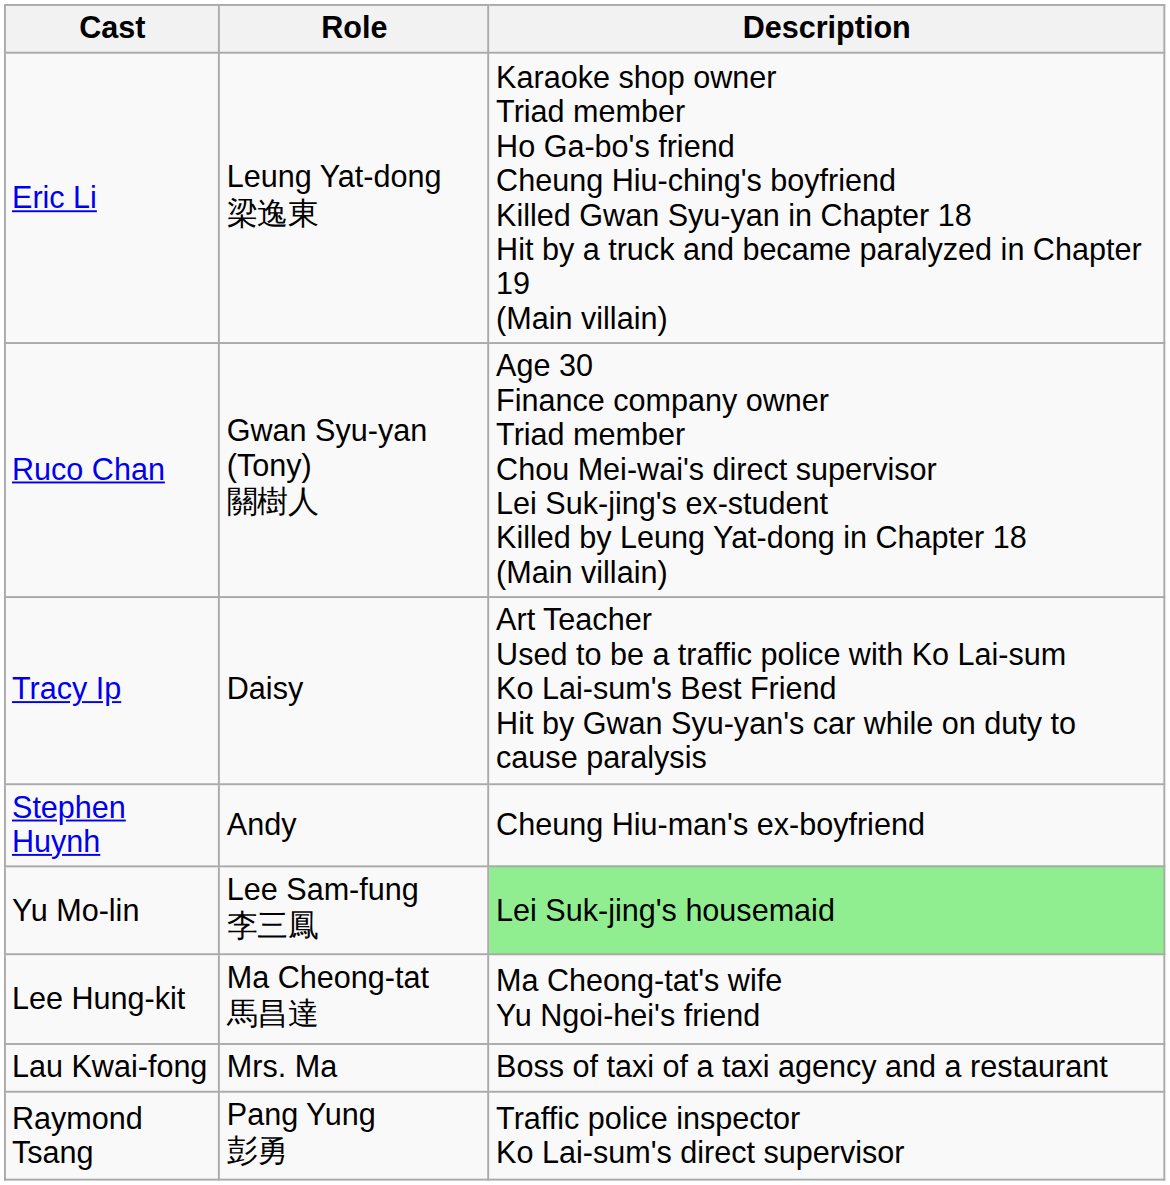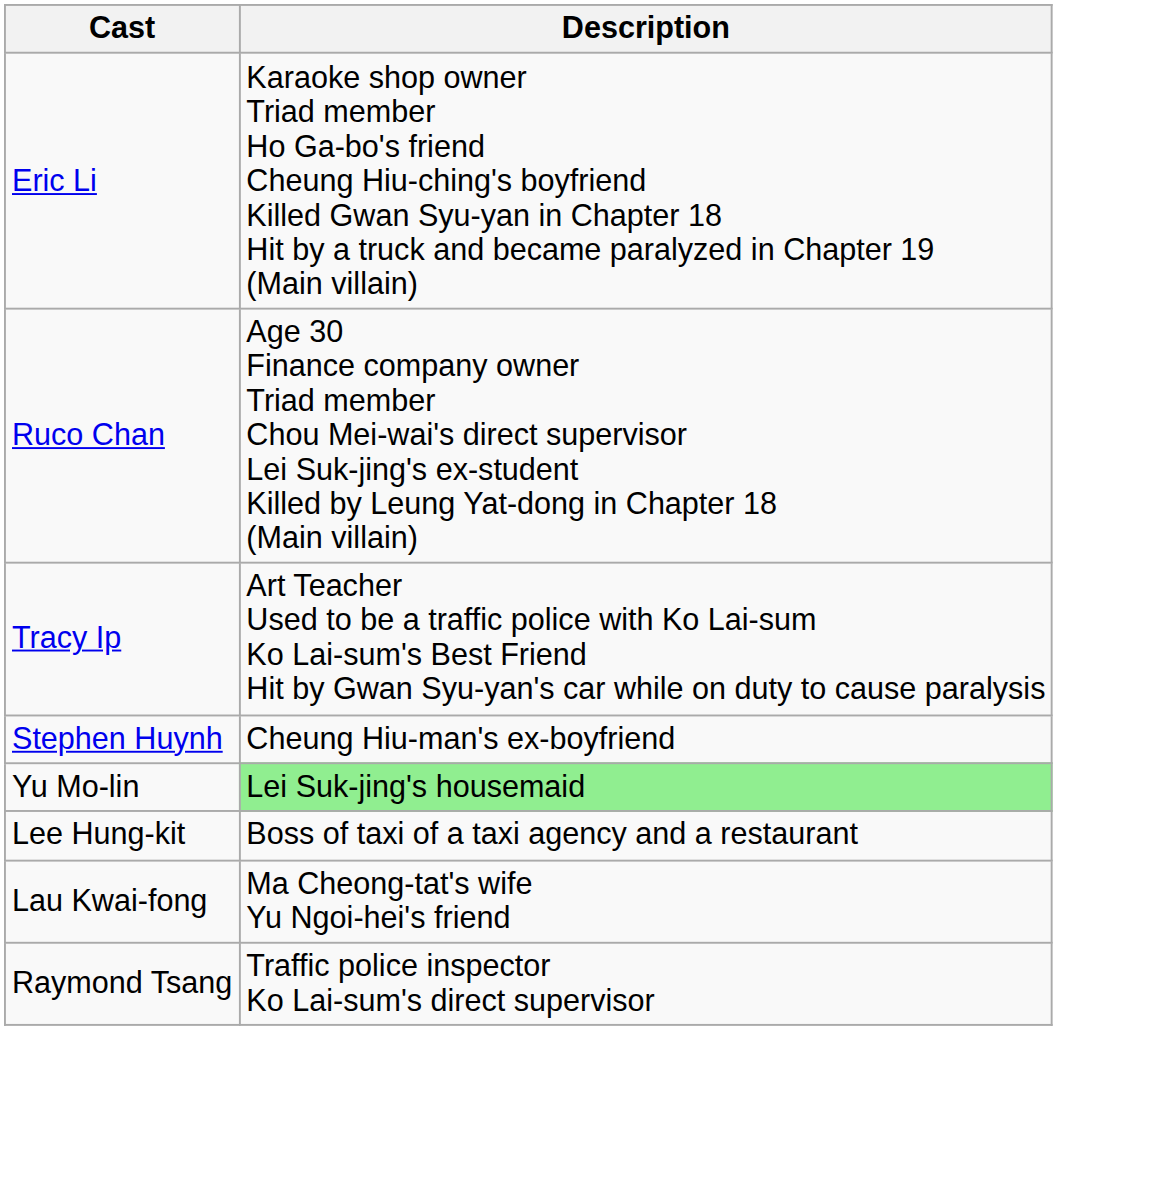- column: Role | Leung Yat-dong 梁逸東 | Gwan Syu-yan (Tony) 關樹人 | Daisy | Andy | Lee Sam-fung 李三鳳 | Ma Cheong-tat 馬昌達 | Mrs. Ma | Pang Yung 彭勇
Lee Hung-kit | Description: Ma Cheong-tat's wife Yu Ngoi-hei's friend -> Boss of taxi of a taxi agency and a restaurant
Lau Kwai-fong | Description: Boss of taxi of a taxi agency and a restaurant -> Ma Cheong-tat's wife Yu Ngoi-hei's friend
